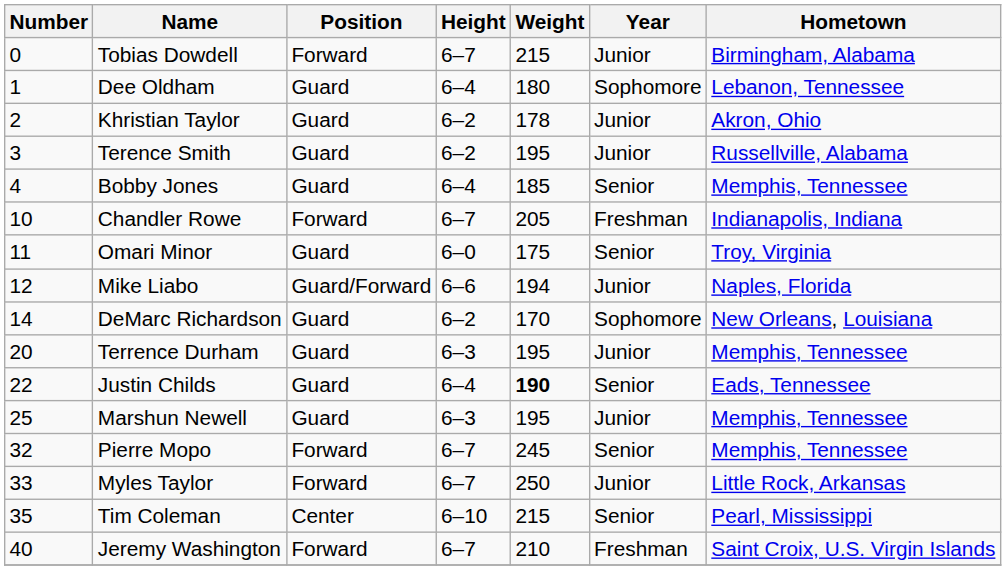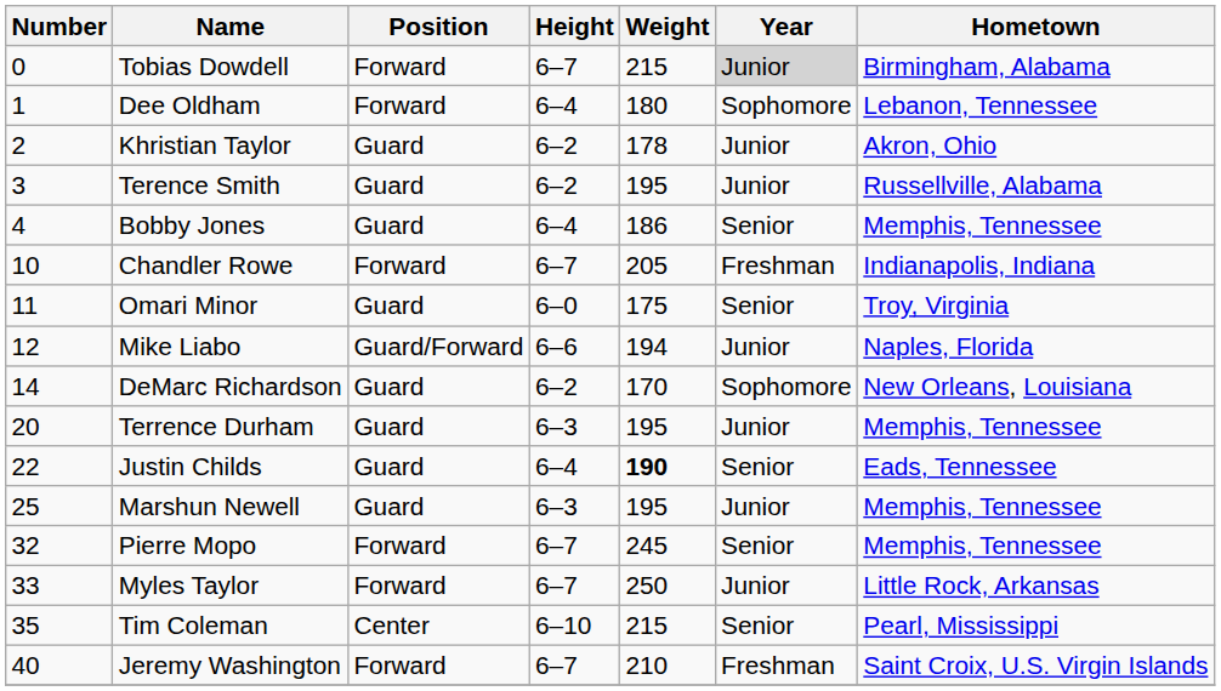Tobias Dowdell | Year: no background -> lightgrey background
Dee Oldham | Position: Guard -> Forward
Bobby Jones | Weight: 185 -> 186
